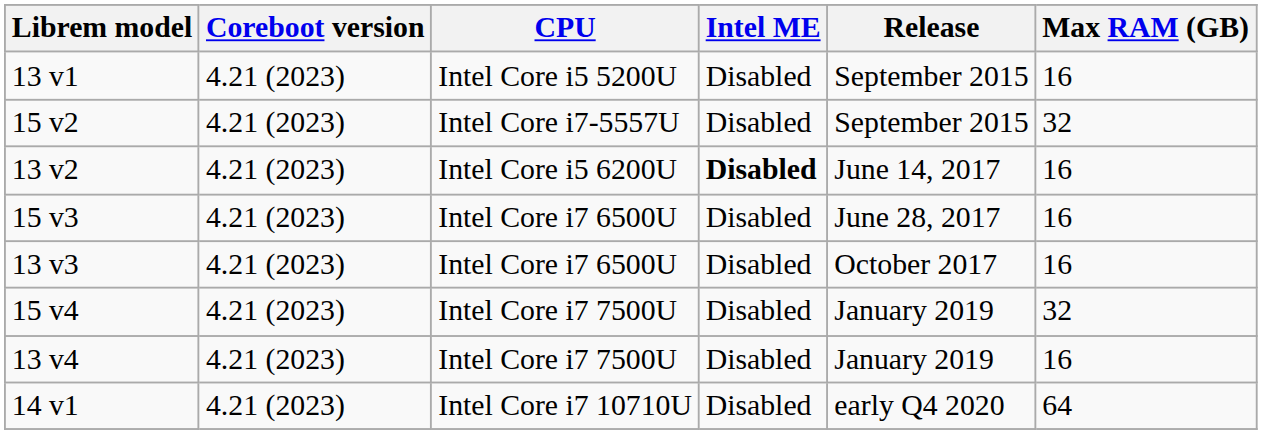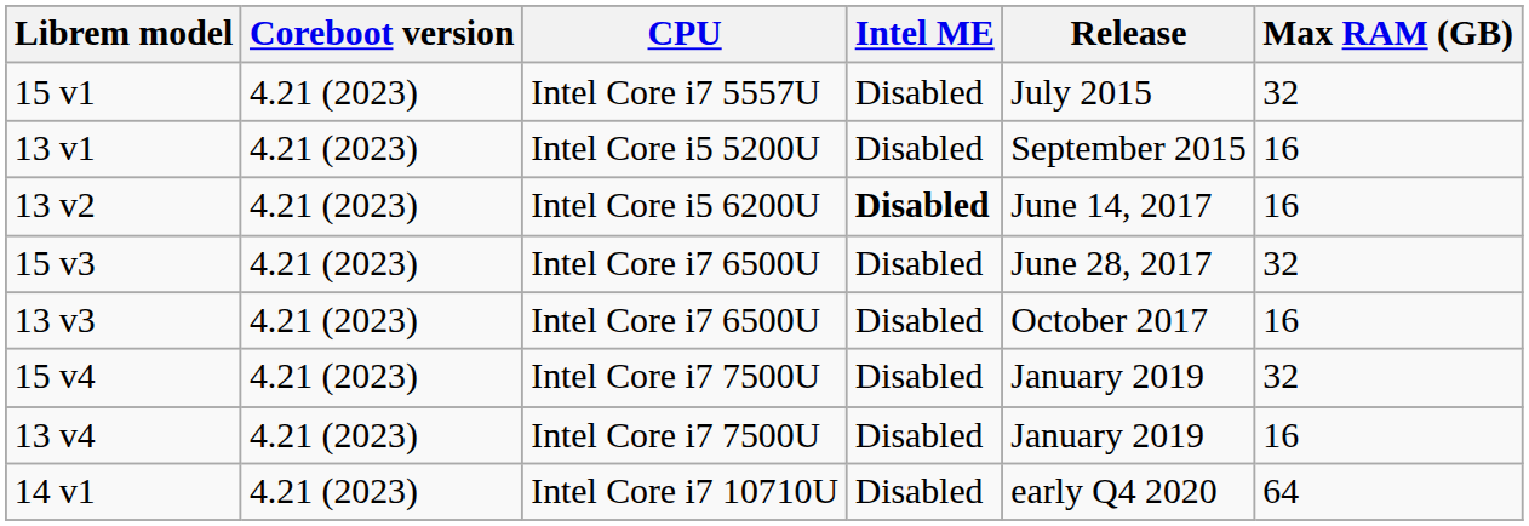+ row: 15 v1 | 4.21 (2023) | Intel Core i7 5557U | Disabled | July 2015 | 32
- row: 15 v2 | 4.21 (2023) | Intel Core i7-5557U | Disabled | September 2015 | 32
15 v3 | Max RAM (GB): 16 -> 32
